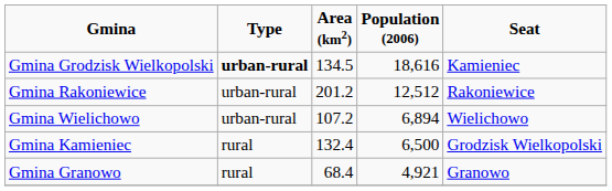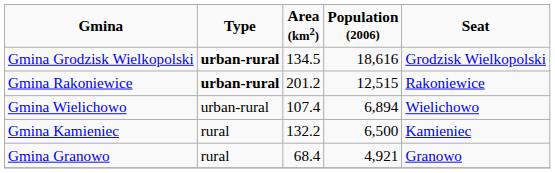Gmina Grodzisk Wielkopolski | Seat: Kamieniec -> Grodzisk Wielkopolski
Gmina Rakoniewice | Type: normal -> bold
Gmina Rakoniewice | Population (2006): 12,512 -> 12,515
Gmina Wielichowo | Area (km2): 107.2 -> 107.4
Gmina Kamieniec | Area (km2): 132.4 -> 132.2
Gmina Kamieniec | Seat: Grodzisk Wielkopolski -> Kamieniec
